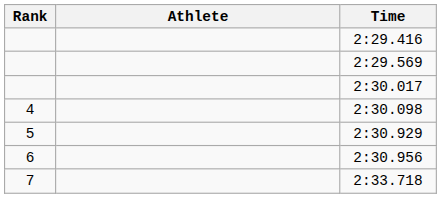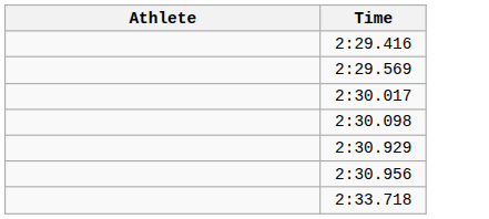- column: Rank | 4 | 5 | 6 | 7
